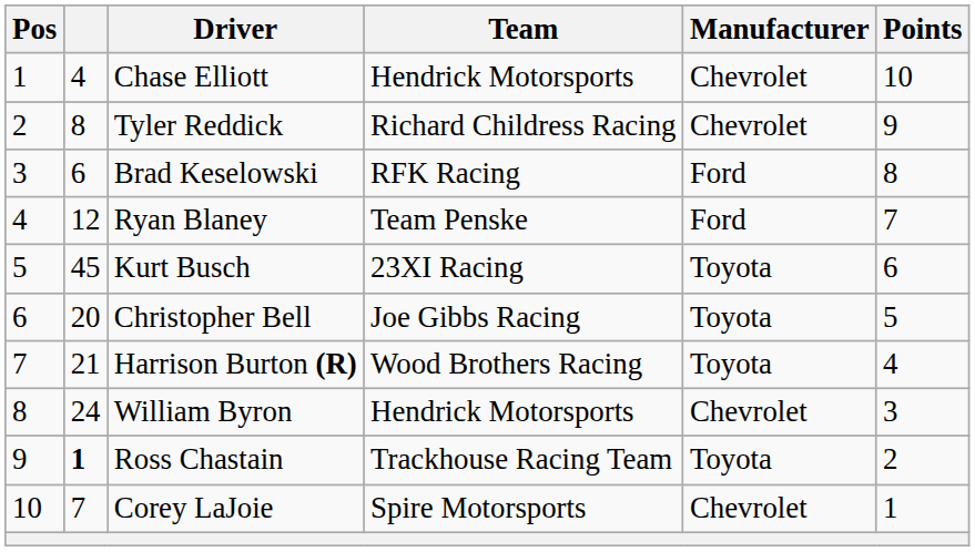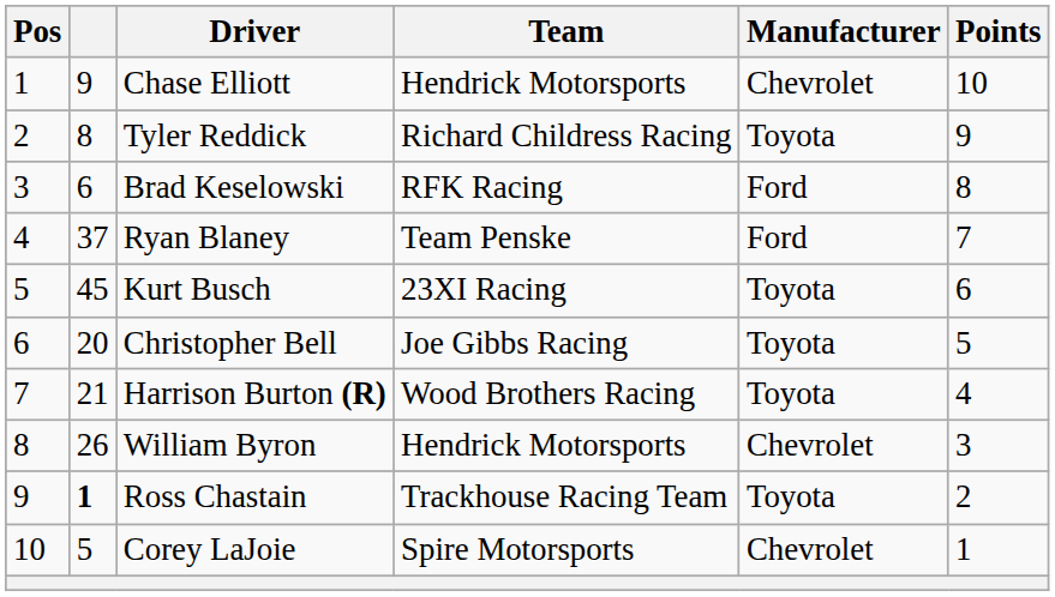Chase Elliott | column 2: 4 -> 9
Tyler Reddick | Manufacturer: Chevrolet -> Toyota
Ryan Blaney | column 2: 12 -> 37
William Byron | column 2: 24 -> 26
Corey LaJoie | column 2: 7 -> 5
